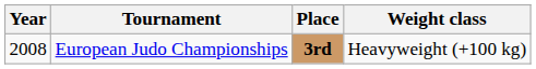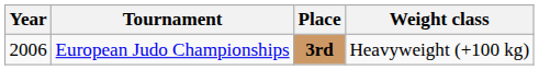European Judo Championships | Year: 2008 -> 2006
